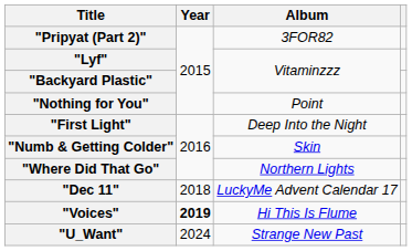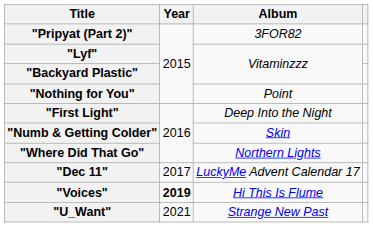"Dec 11" | Year: 2018 -> 2017
"U_Want" | Year: 2024 -> 2021
